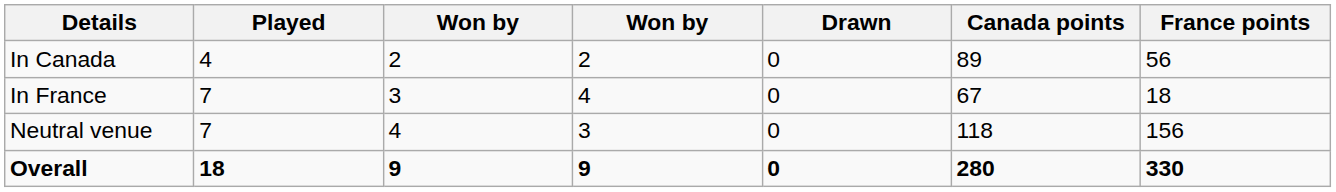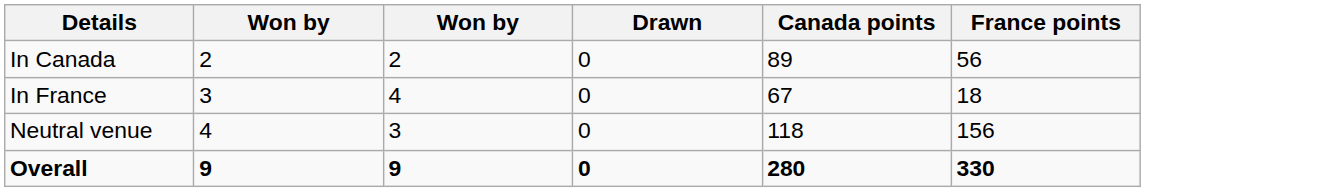- column: Played | 4 | 7 | 7 | 18
